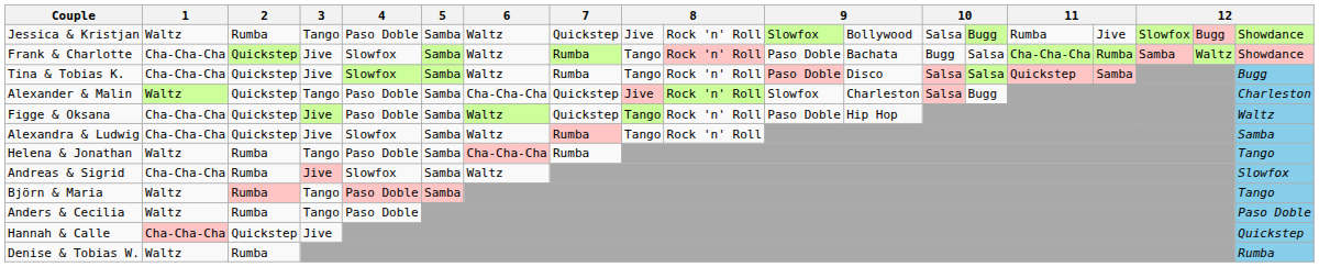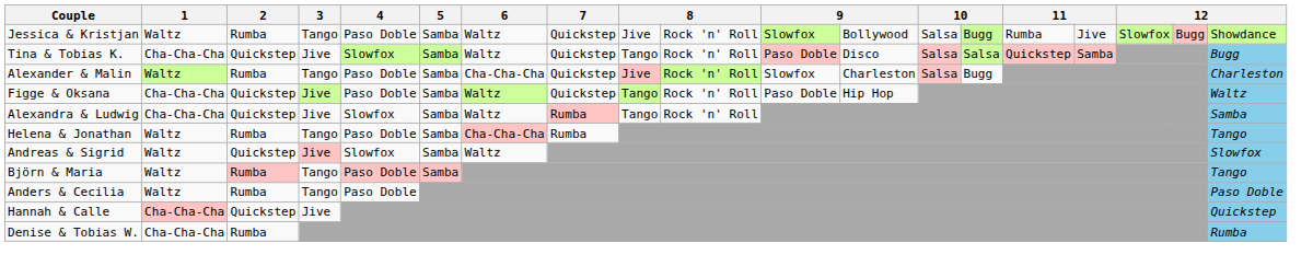- row: Frank & Charlotte | Cha-Cha-Cha | Quickstep | Jive | Slowfox | Samba | Waltz | Rumba | Tango | Rock 'n' Roll | Paso Doble | Bachata | Bugg | Salsa | Cha-Cha-Cha | Rumba | Samba | Waltz | Showdance
Tina & Tobias K. | 7: Rumba -> Quickstep
Alexander & Malin | 2: Quickstep -> Rumba
Andreas & Sigrid | 1: Cha-Cha-Cha -> Waltz
Andreas & Sigrid | 2: Rumba -> Quickstep
Denise & Tobias W. | 1: Waltz -> Cha-Cha-Cha
